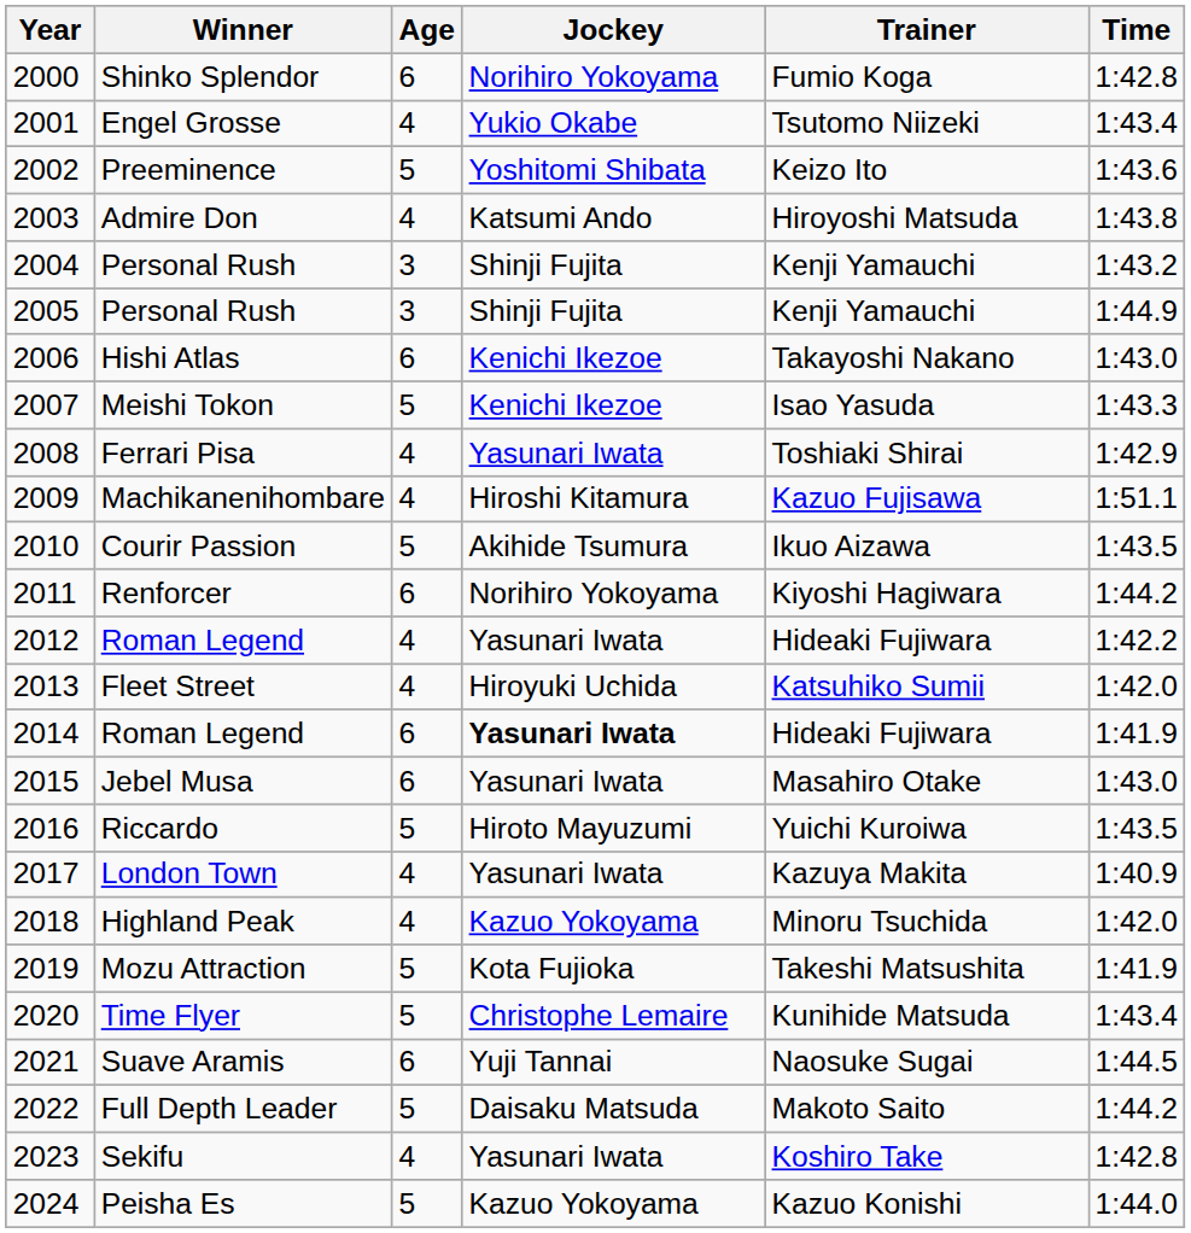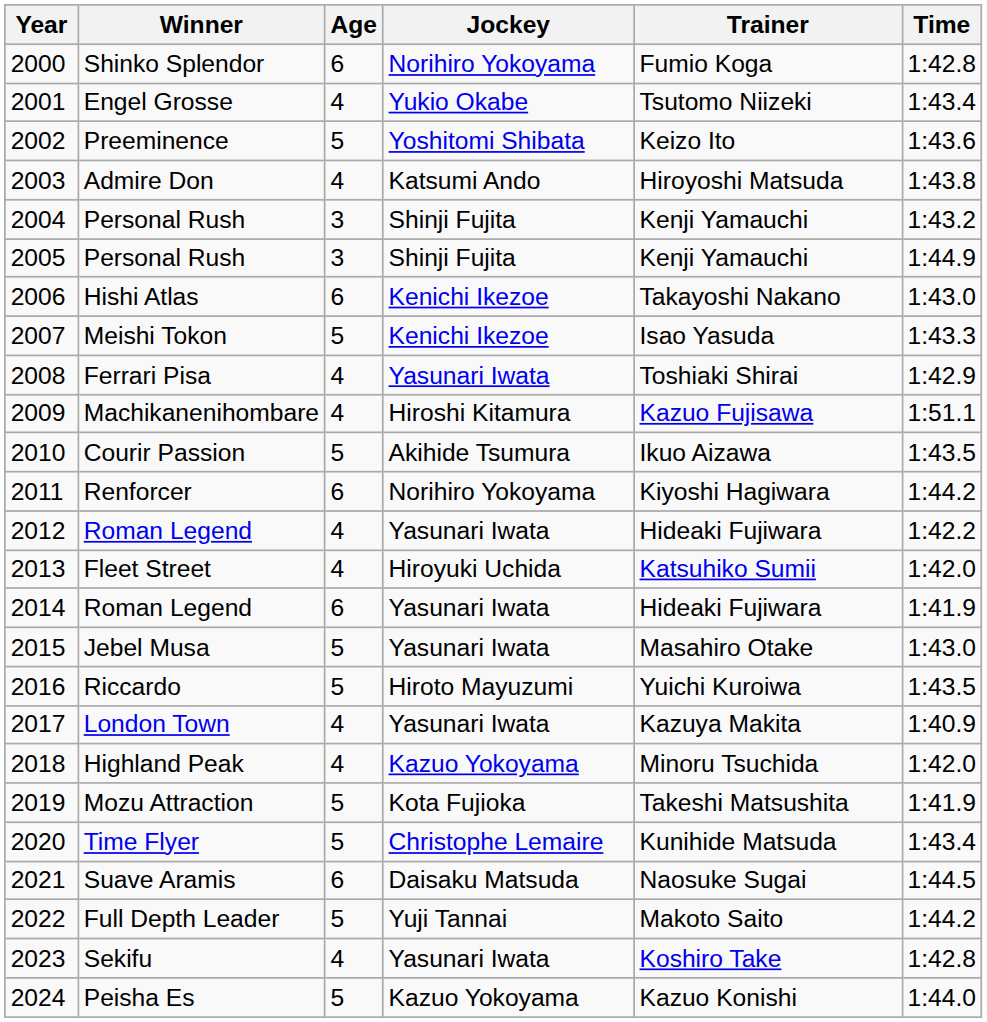2014 / Roman Legend | Jockey: bold -> normal
Jebel Musa | Age: 6 -> 5
Suave Aramis | Jockey: Yuji Tannai -> Daisaku Matsuda
Full Depth Leader | Jockey: Daisaku Matsuda -> Yuji Tannai
